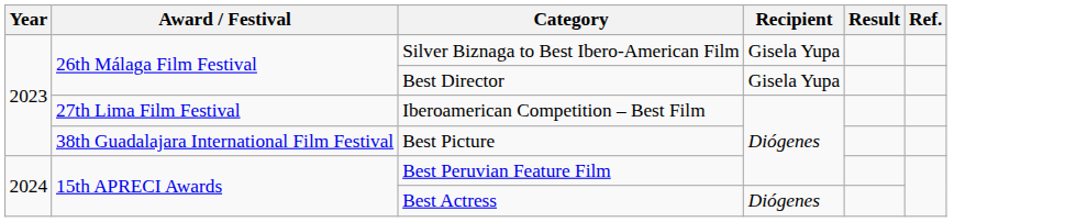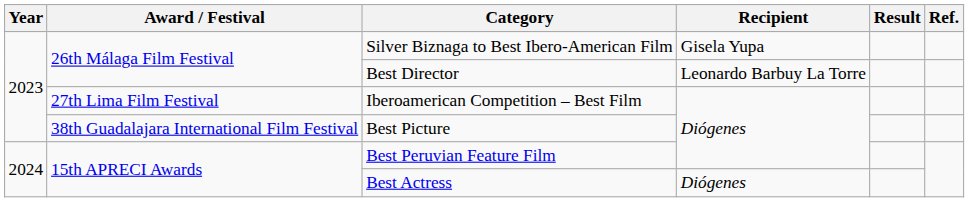Best Director | Recipient: Gisela Yupa -> Leonardo Barbuy La Torre
